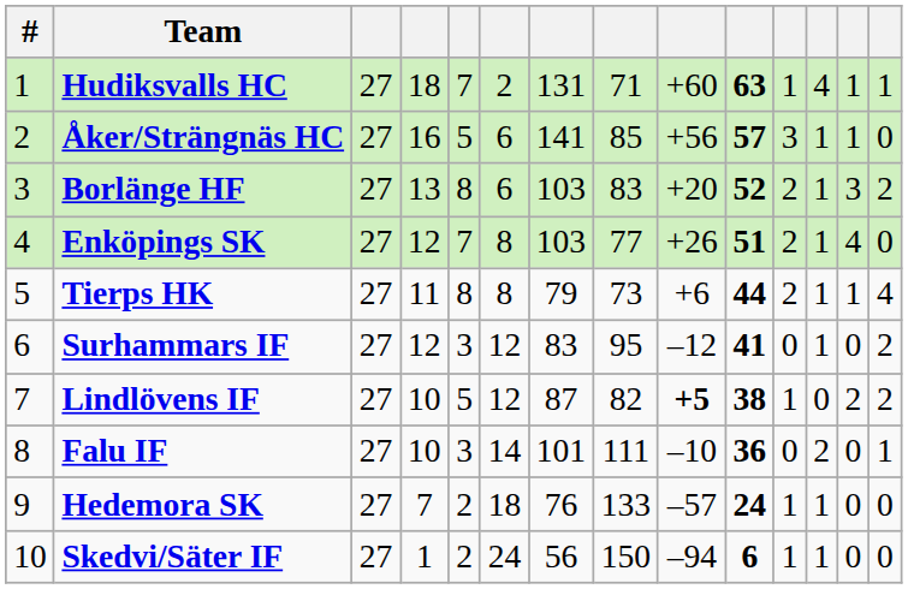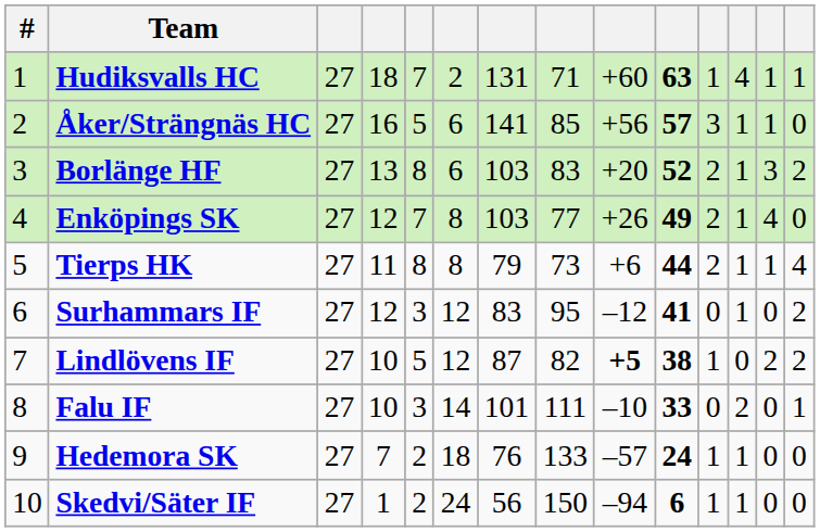Enköpings SK | column 10: 51 -> 49
Falu IF | column 10: 36 -> 33
